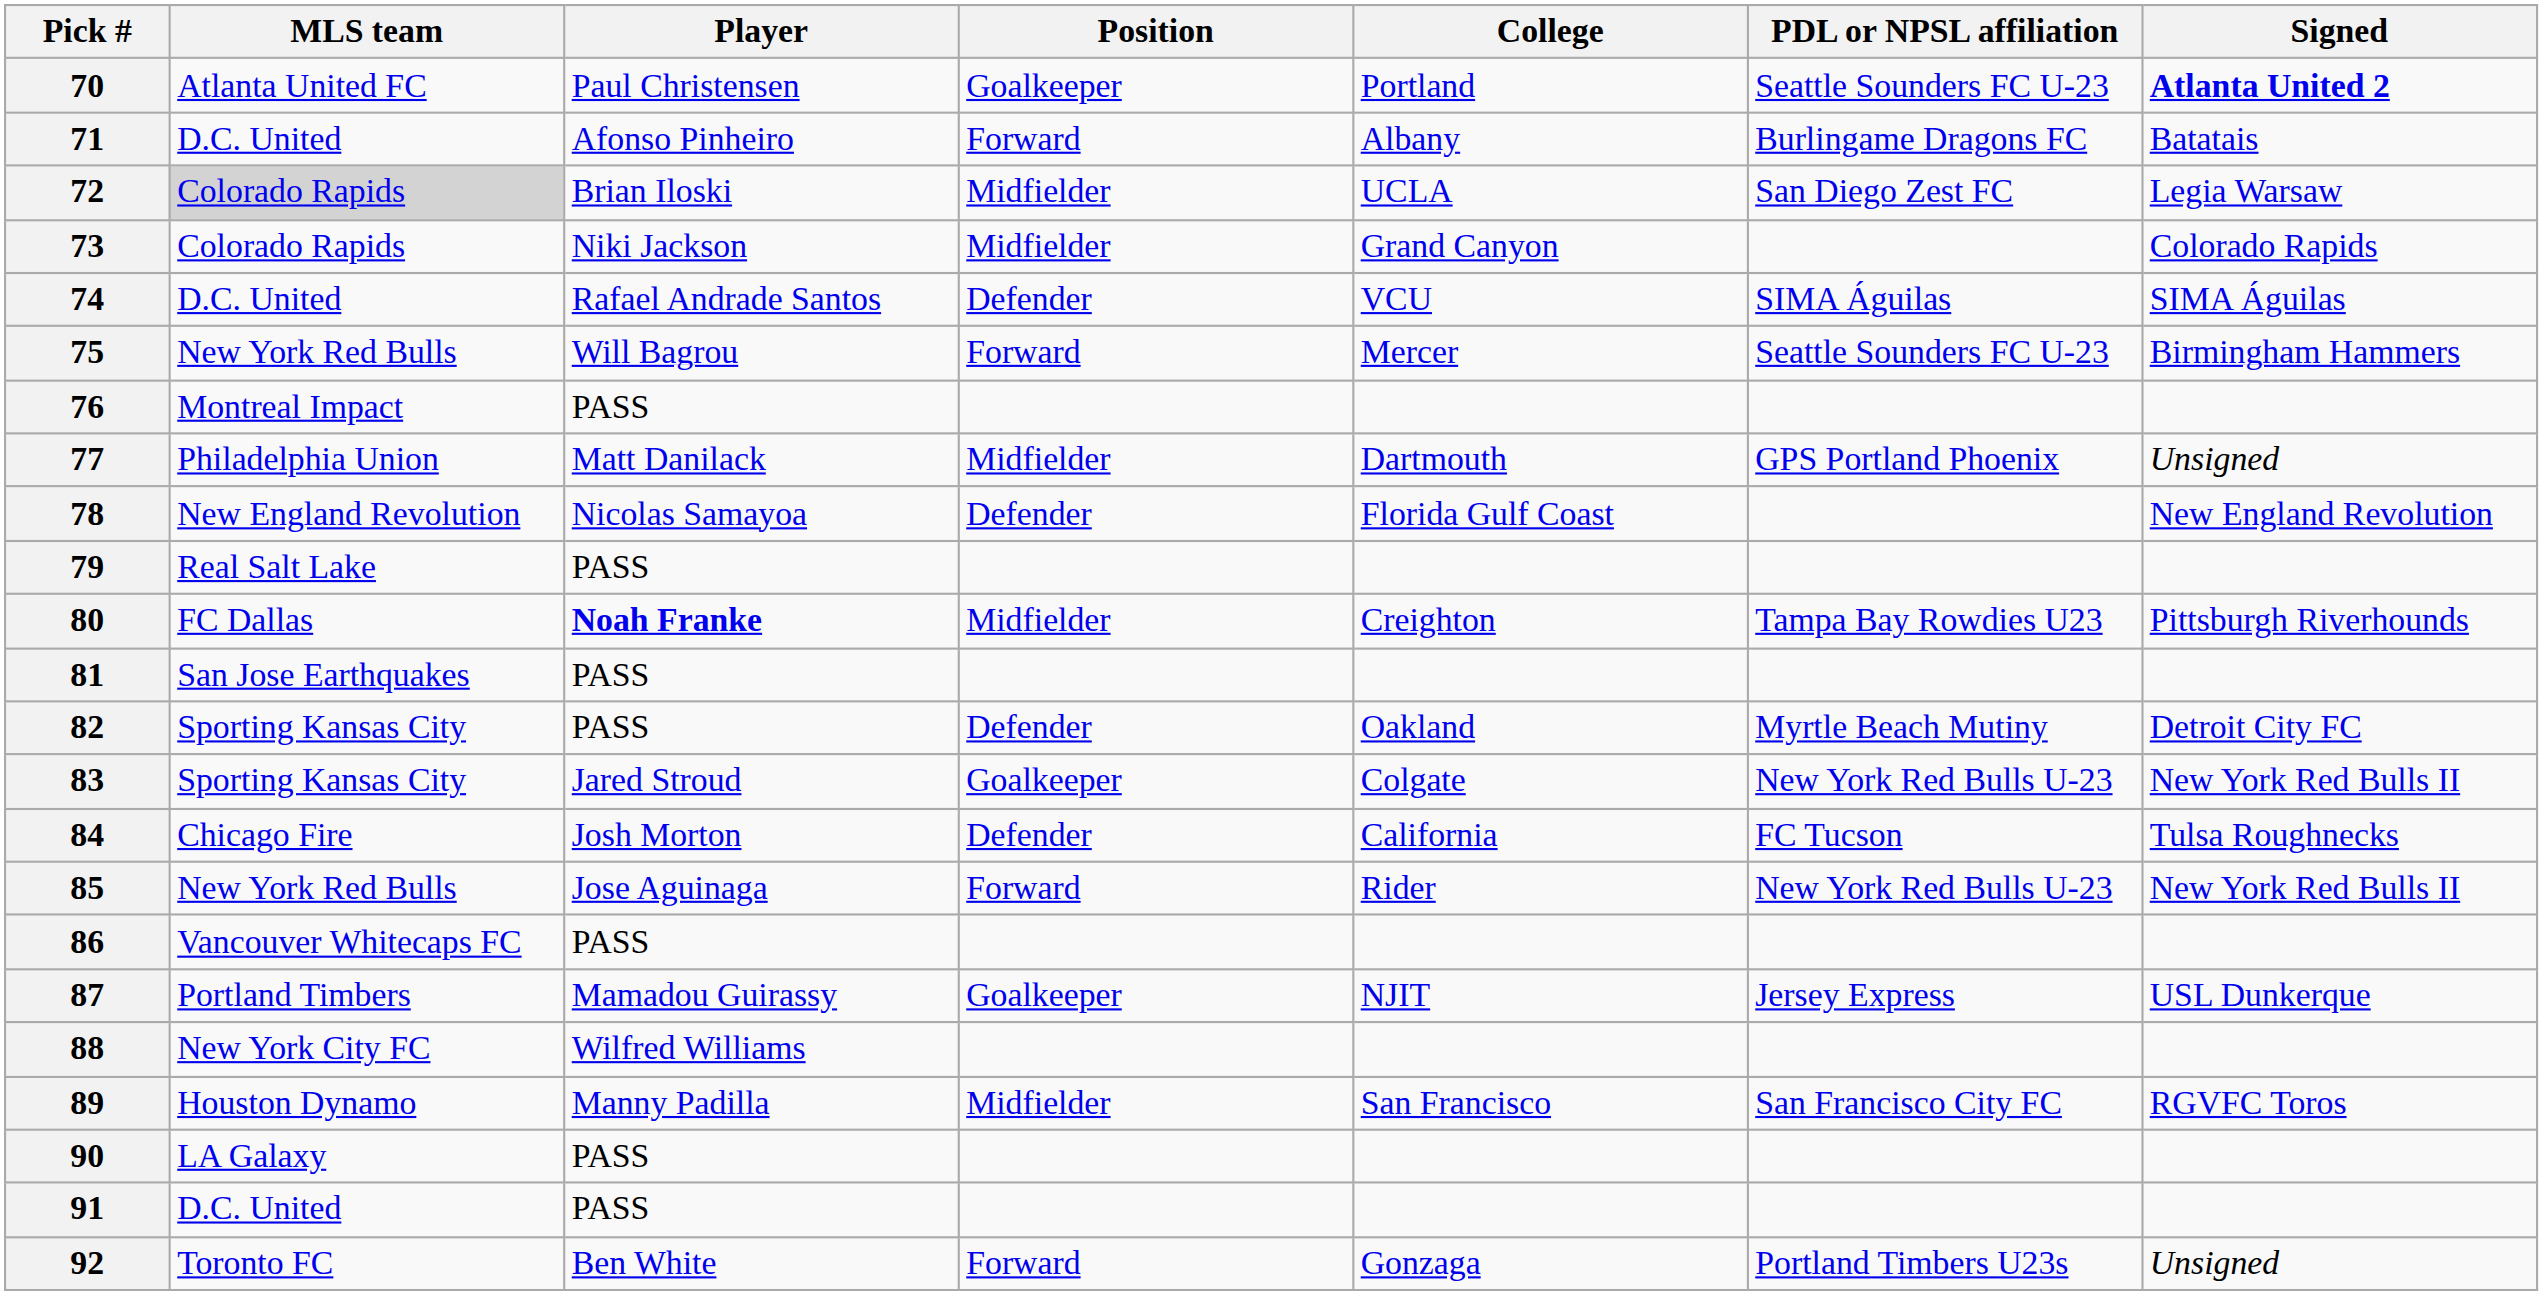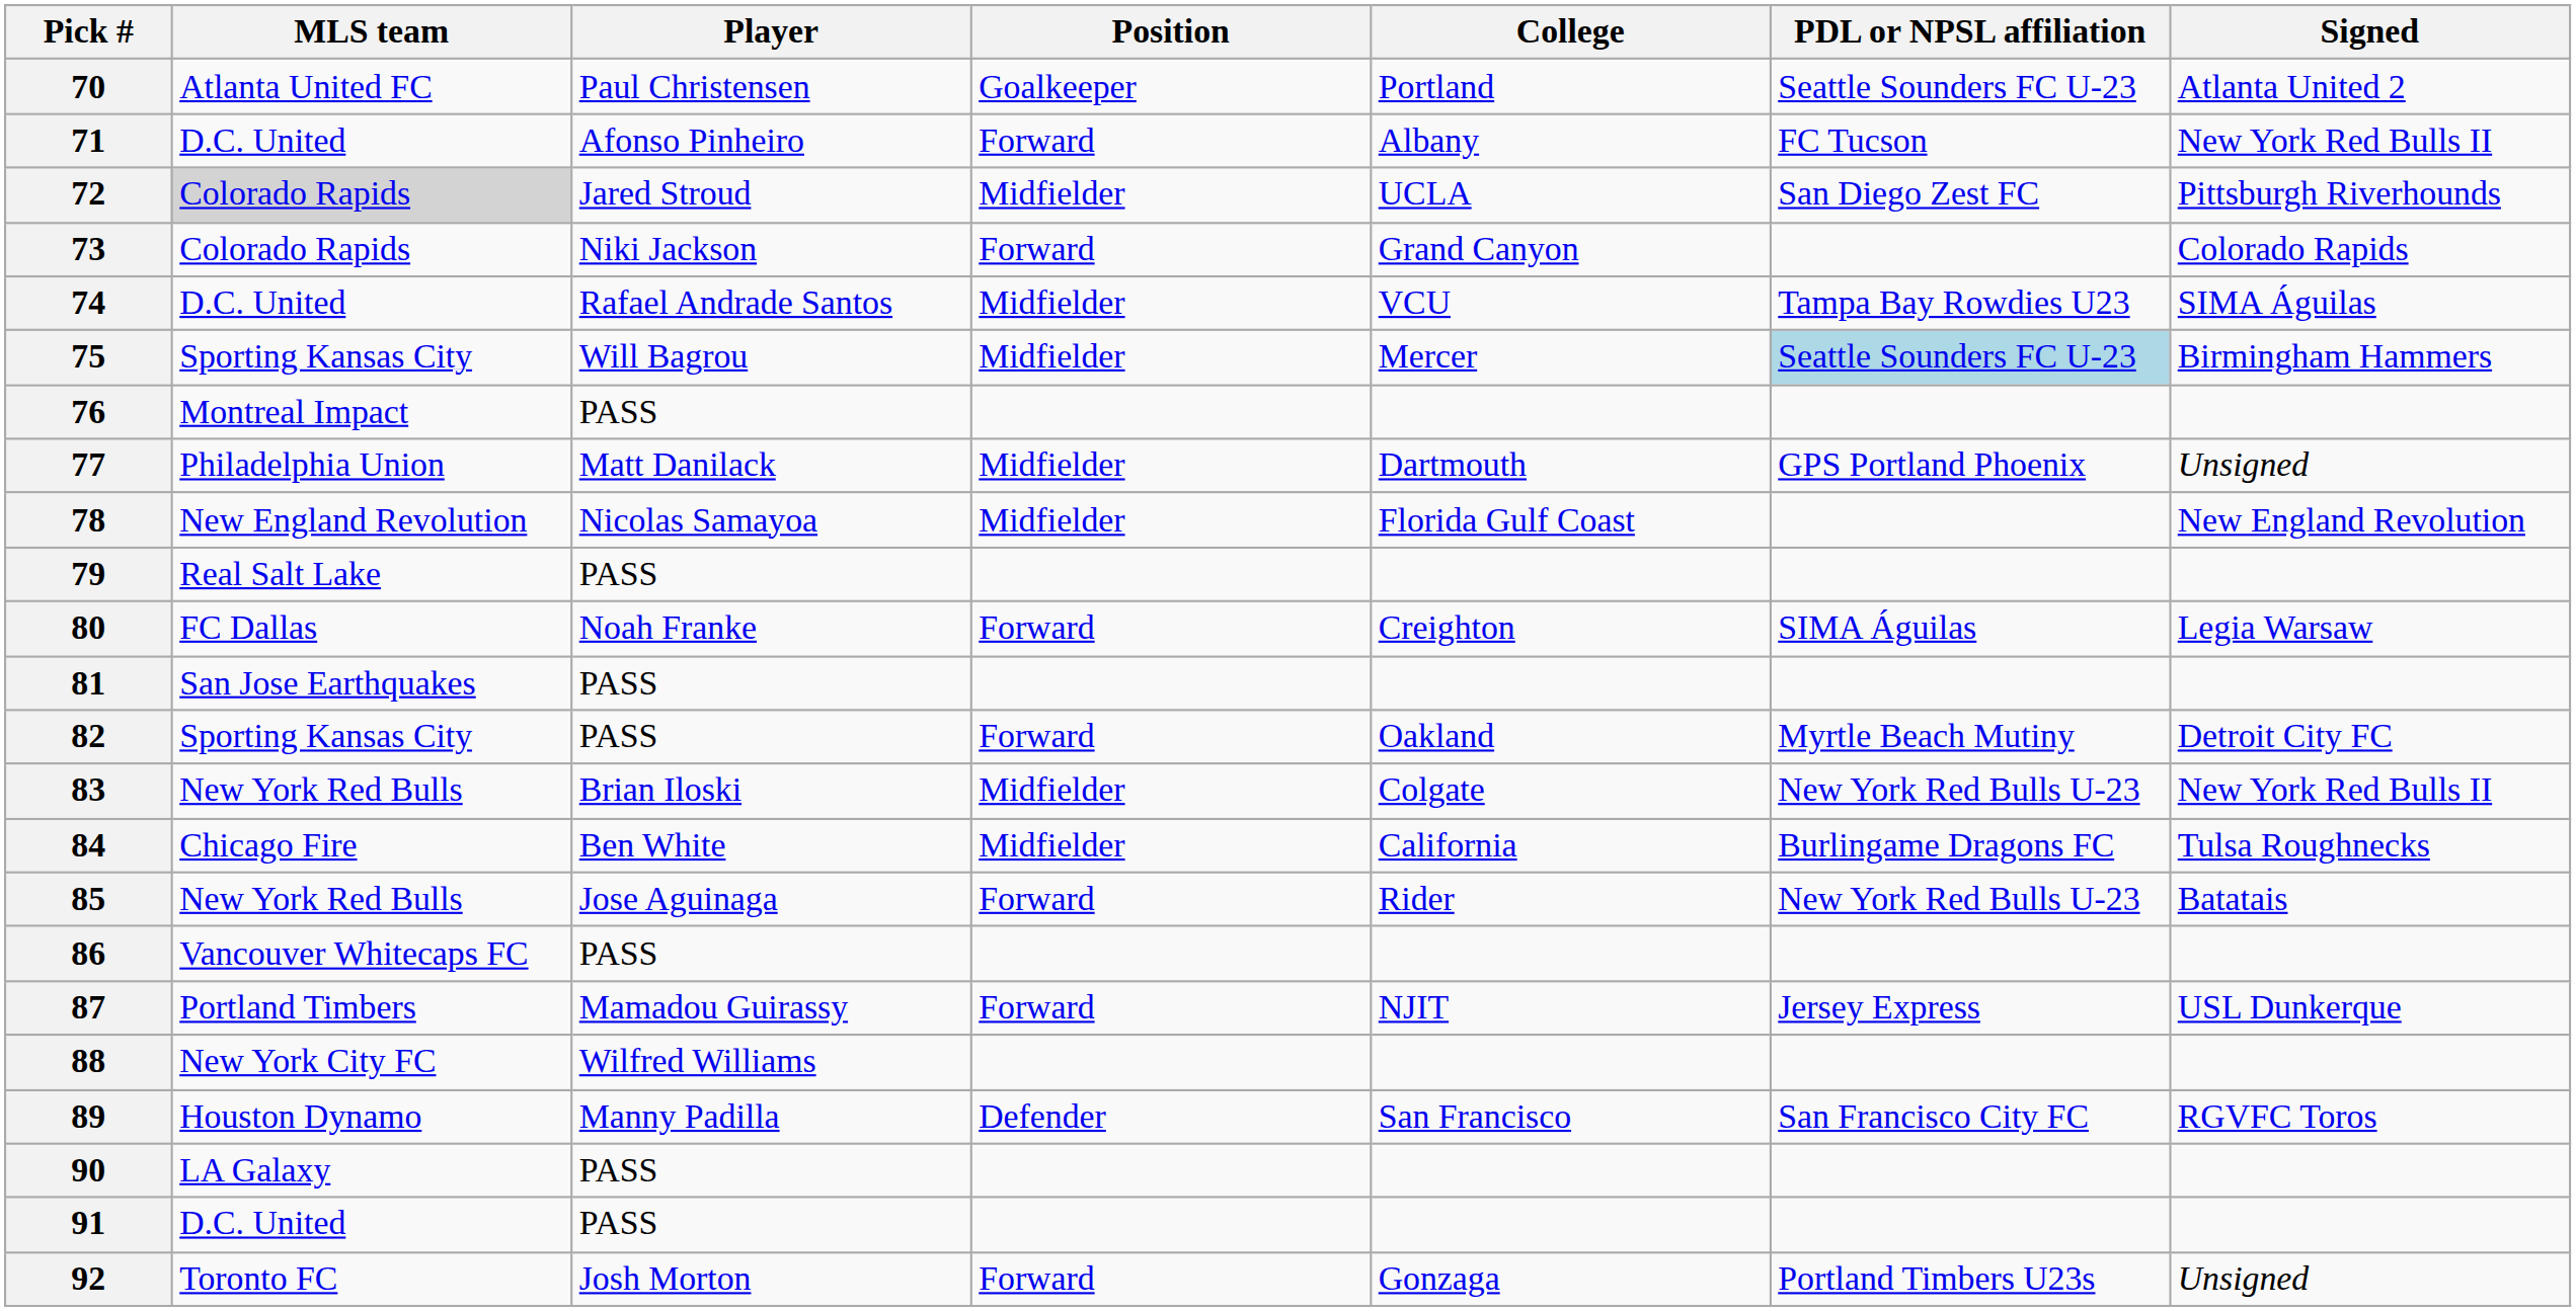70 | Signed: bold -> normal
71 | PDL or NPSL affiliation: Burlingame Dragons FC -> FC Tucson
71 | Signed: Batatais -> New York Red Bulls II
72 | Player: Brian Iloski -> Jared Stroud
72 | Signed: Legia Warsaw -> Pittsburgh Riverhounds
73 | Position: Midfielder -> Forward
74 | Position: Defender -> Midfielder
74 | PDL or NPSL affiliation: SIMA Águilas -> Tampa Bay Rowdies U23
75 | MLS team: New York Red Bulls -> Sporting Kansas City
75 | Position: Forward -> Midfielder
75 | PDL or NPSL affiliation: no background -> lightblue background
78 | Position: Defender -> Midfielder
80 | Player: bold -> normal
80 | Position: Midfielder -> Forward
80 | PDL or NPSL affiliation: Tampa Bay Rowdies U23 -> SIMA Águilas
80 | Signed: Pittsburgh Riverhounds -> Legia Warsaw
82 | Position: Defender -> Forward
83 | MLS team: Sporting Kansas City -> New York Red Bulls
83 | Player: Jared Stroud -> Brian Iloski
83 | Position: Goalkeeper -> Midfielder
84 | Player: Josh Morton -> Ben White
84 | Position: Defender -> Midfielder
84 | PDL or NPSL affiliation: FC Tucson -> Burlingame Dragons FC
85 | Signed: New York Red Bulls II -> Batatais
87 | Position: Goalkeeper -> Forward
89 | Position: Midfielder -> Defender
92 | Player: Ben White -> Josh Morton
